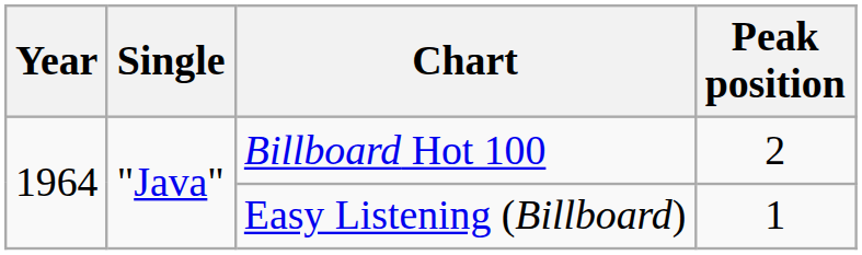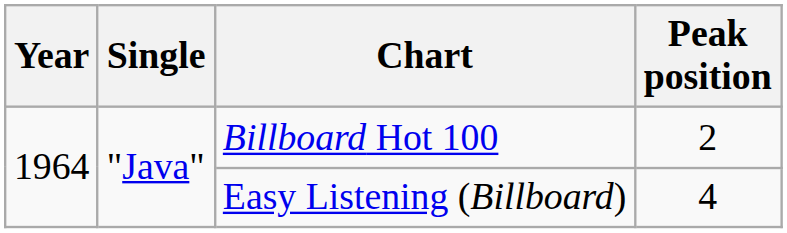Easy Listening (Billboard) | Peak position: 1 -> 4
